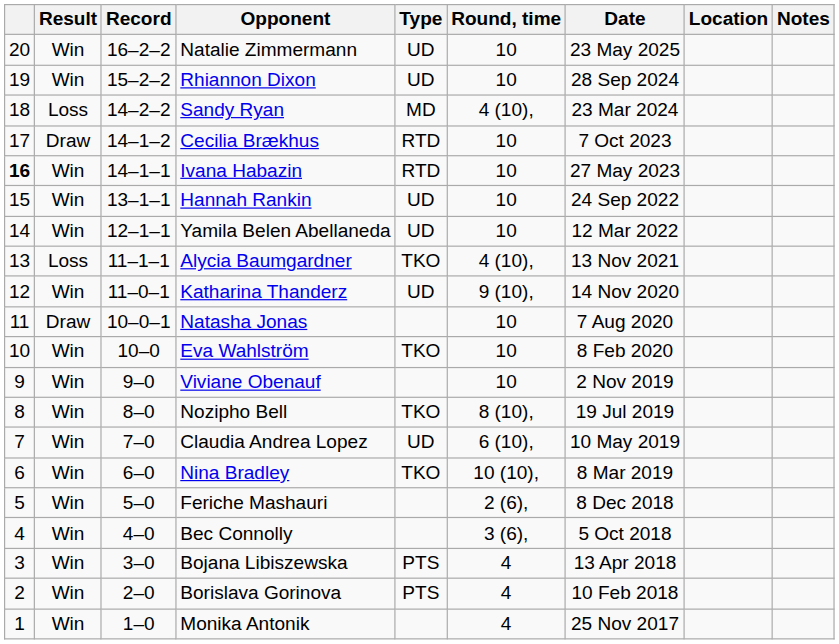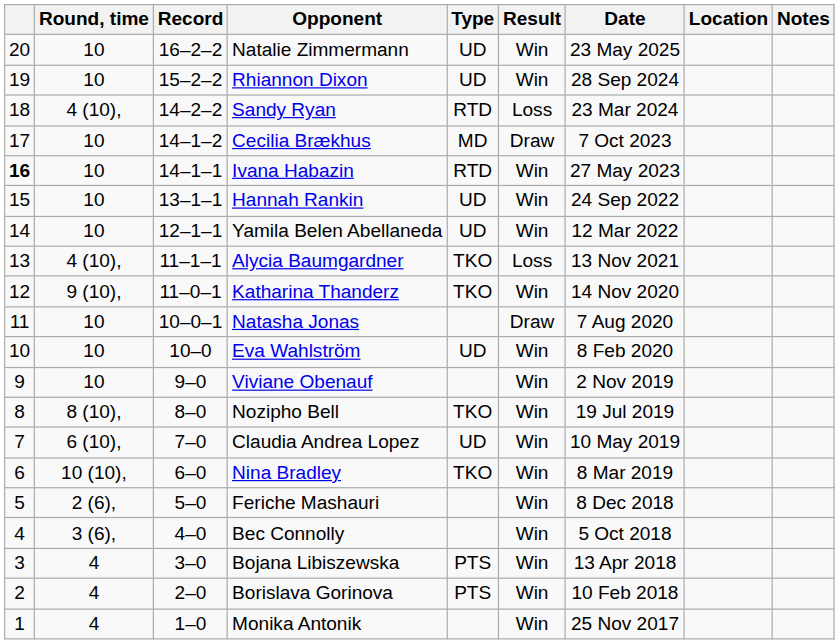columns swapped: Result <-> Round, time
Sandy Ryan | Type: MD -> RTD
Cecilia Brækhus | Type: RTD -> MD
Katharina Thanderz | Type: UD -> TKO
Eva Wahlström | Type: TKO -> UD
